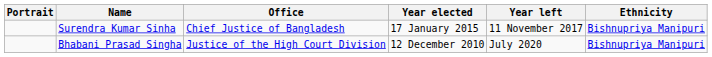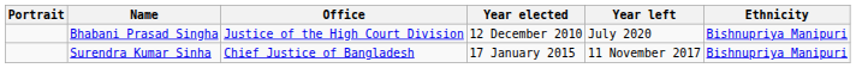rows swapped: Surendra Kumar Sinha <-> Bhabani Prasad Singha
